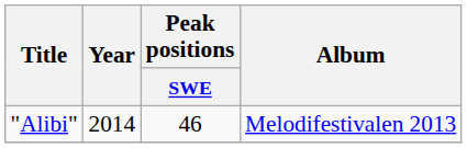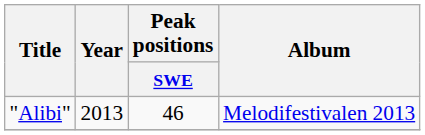"Alibi" | Year: 2014 -> 2013
